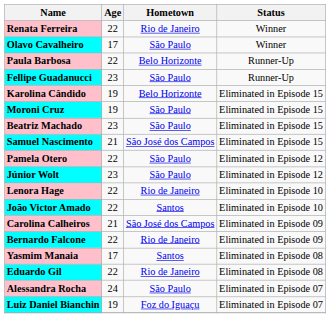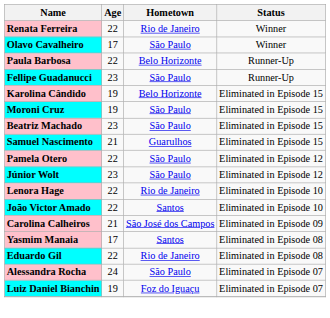Samuel Nascimento | Hometown: São José dos Campos -> Guarulhos
- row: Bernardo Falcone | 22 | Rio de Janeiro | Eliminated in Episode 09
